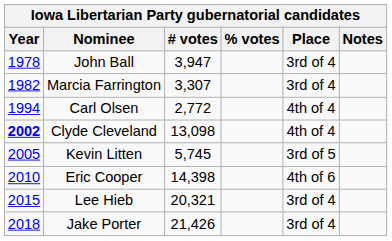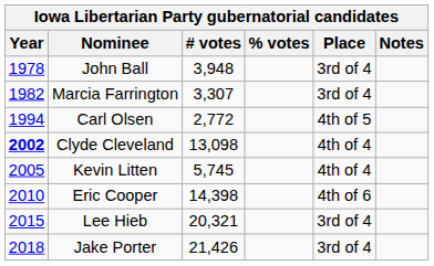John Ball | # votes: 3,947 -> 3,948
Carl Olsen | Place: 4th of 4 -> 4th of 5
Kevin Litten | Place: 3rd of 5 -> 4th of 4
